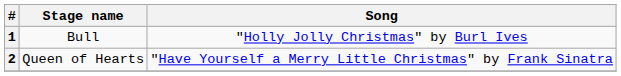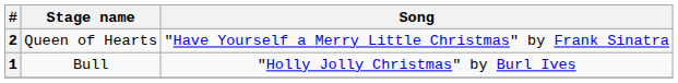rows swapped: 1 <-> 2
